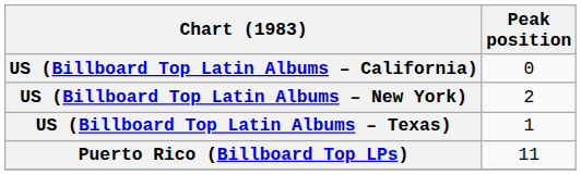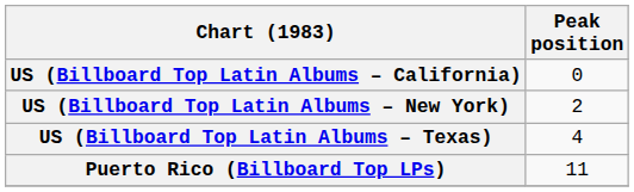US (Billboard Top Latin Albums – Texas) | Peak position: 1 -> 4
